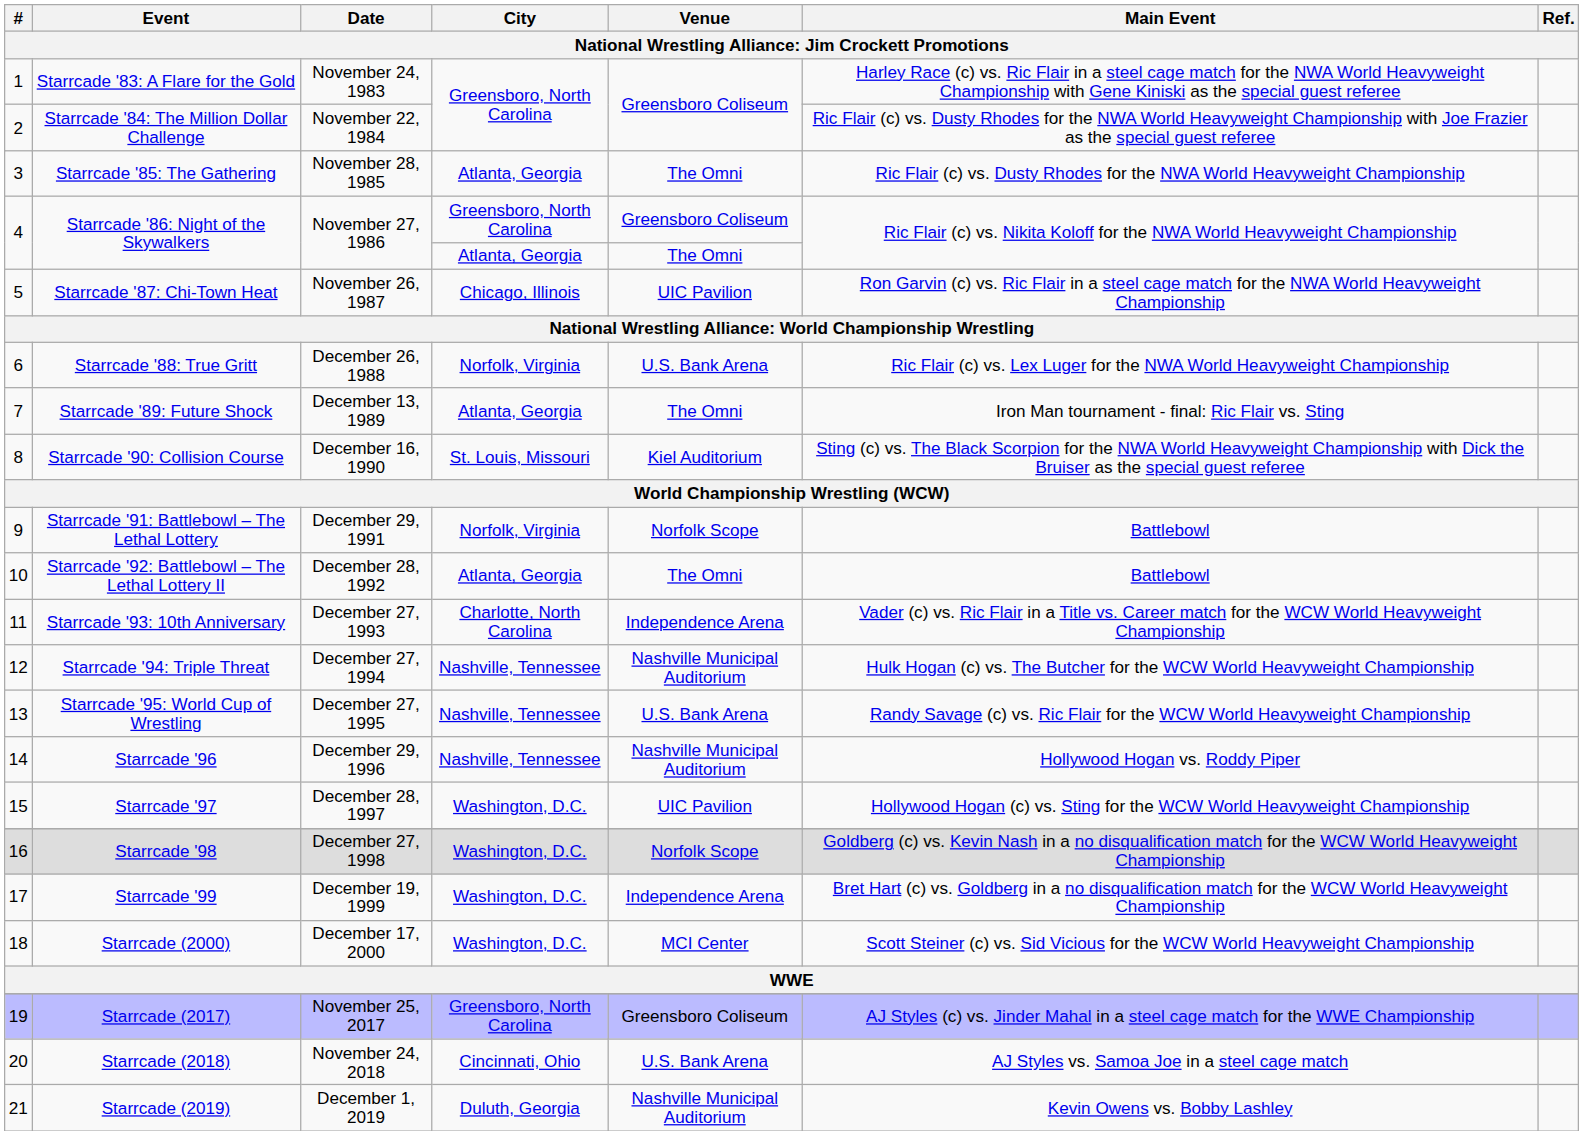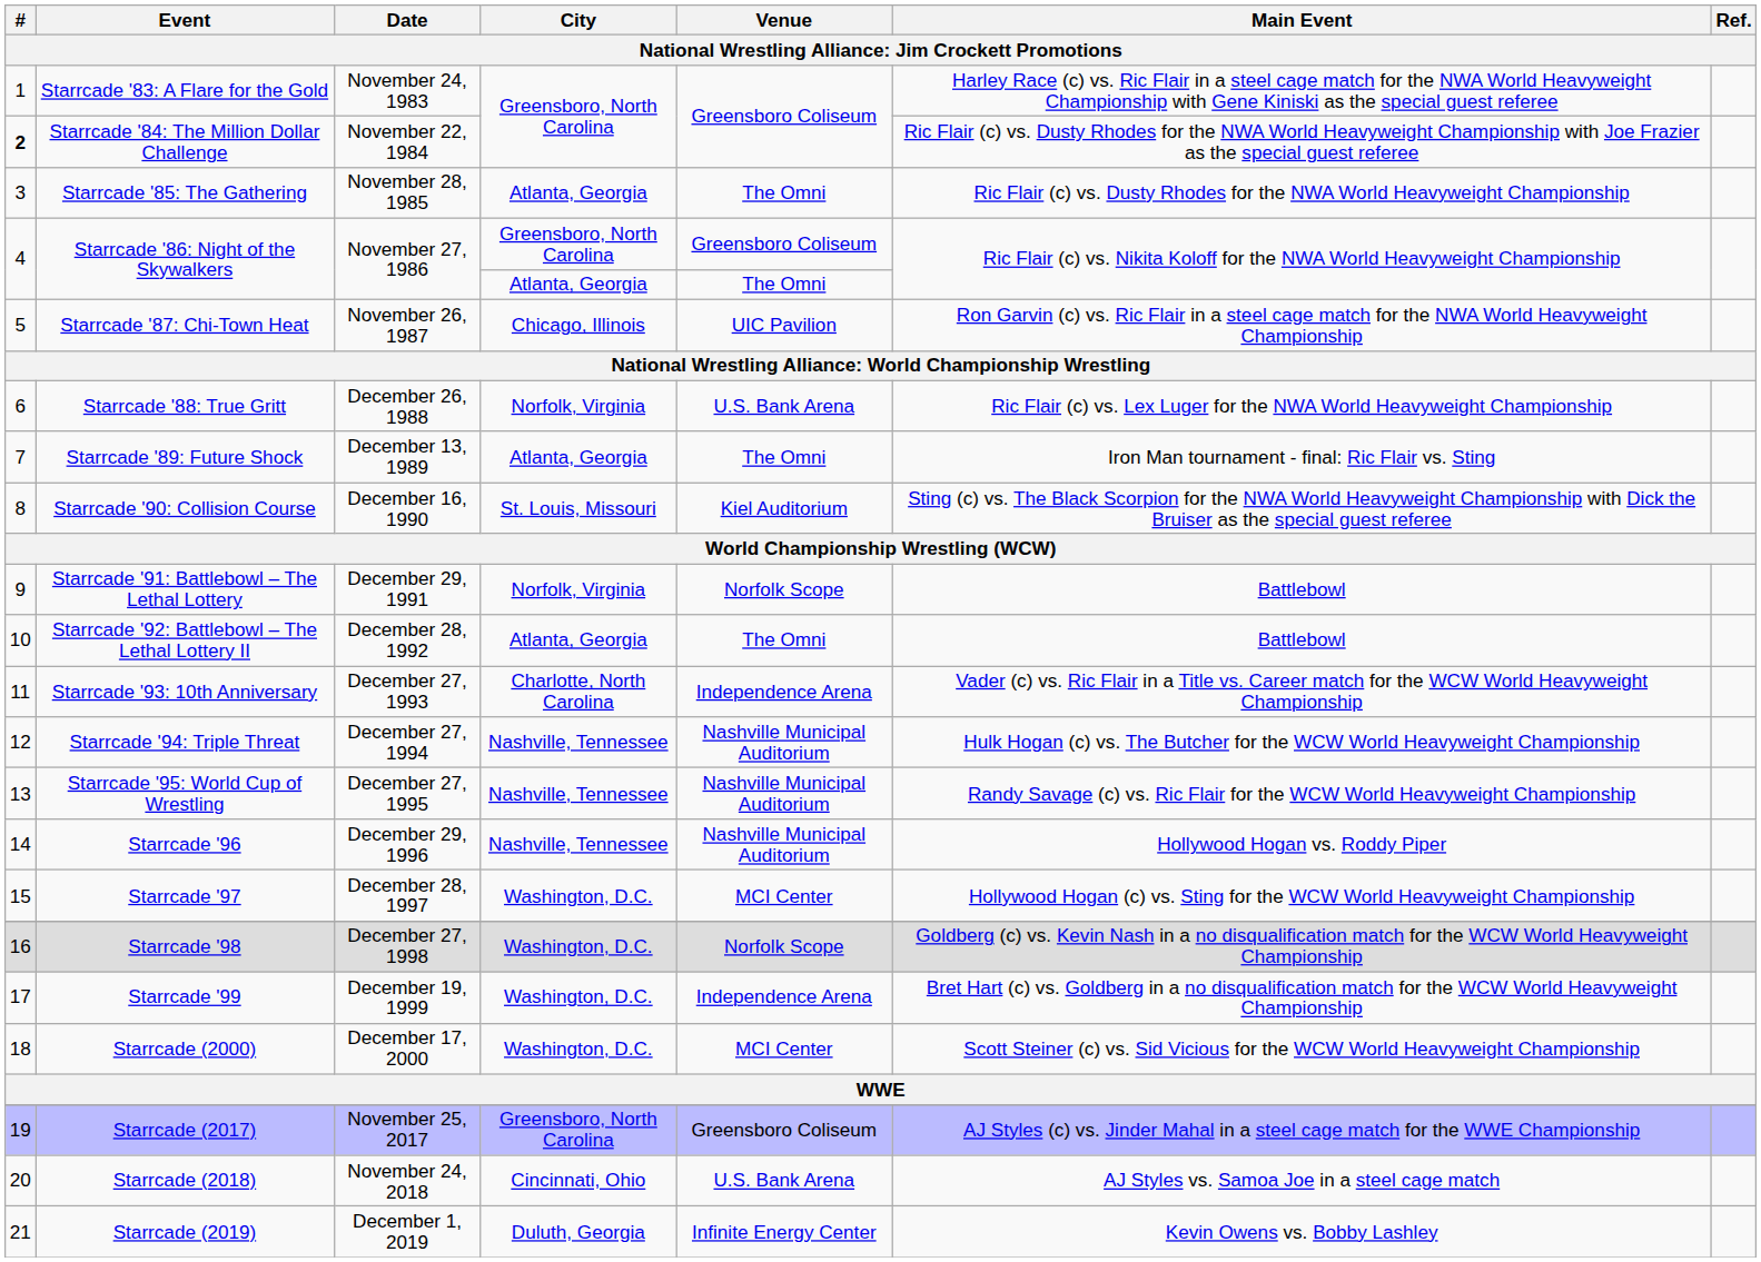Starrcade '84: The Million Dollar Challenge | #: normal -> bold
Starrcade '95: World Cup of Wrestling | Venue: U.S. Bank Arena -> Nashville Municipal Auditorium
Starrcade '97 | Venue: UIC Pavilion -> MCI Center
Starrcade (2019) | Venue: Nashville Municipal Auditorium -> Infinite Energy Center
